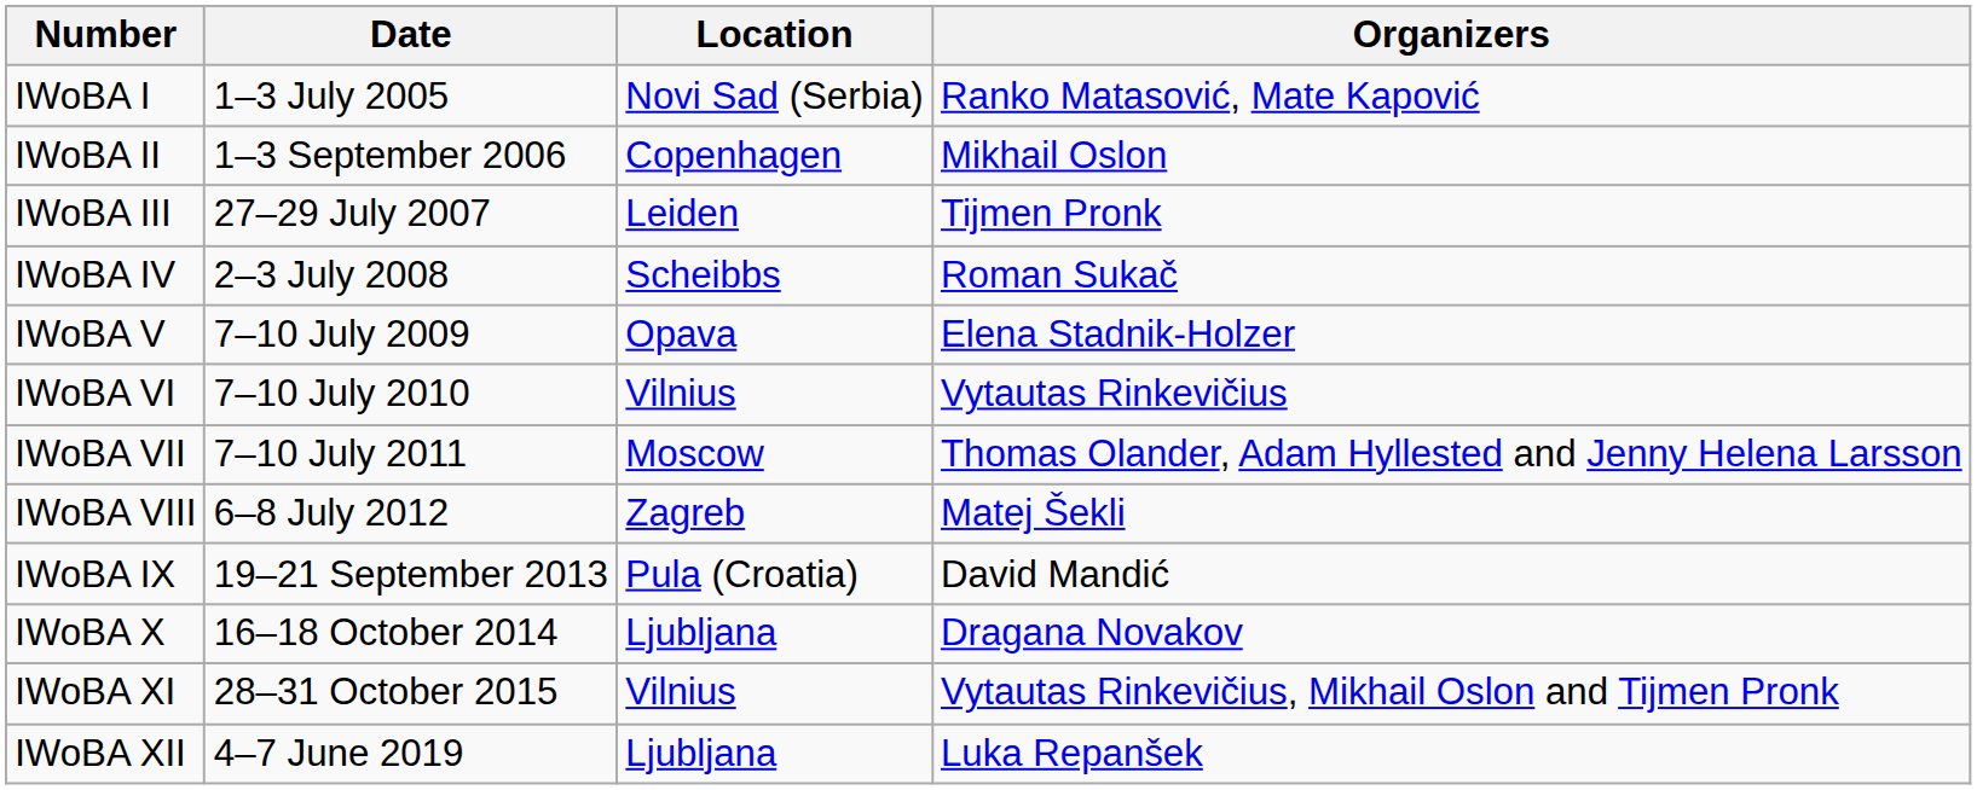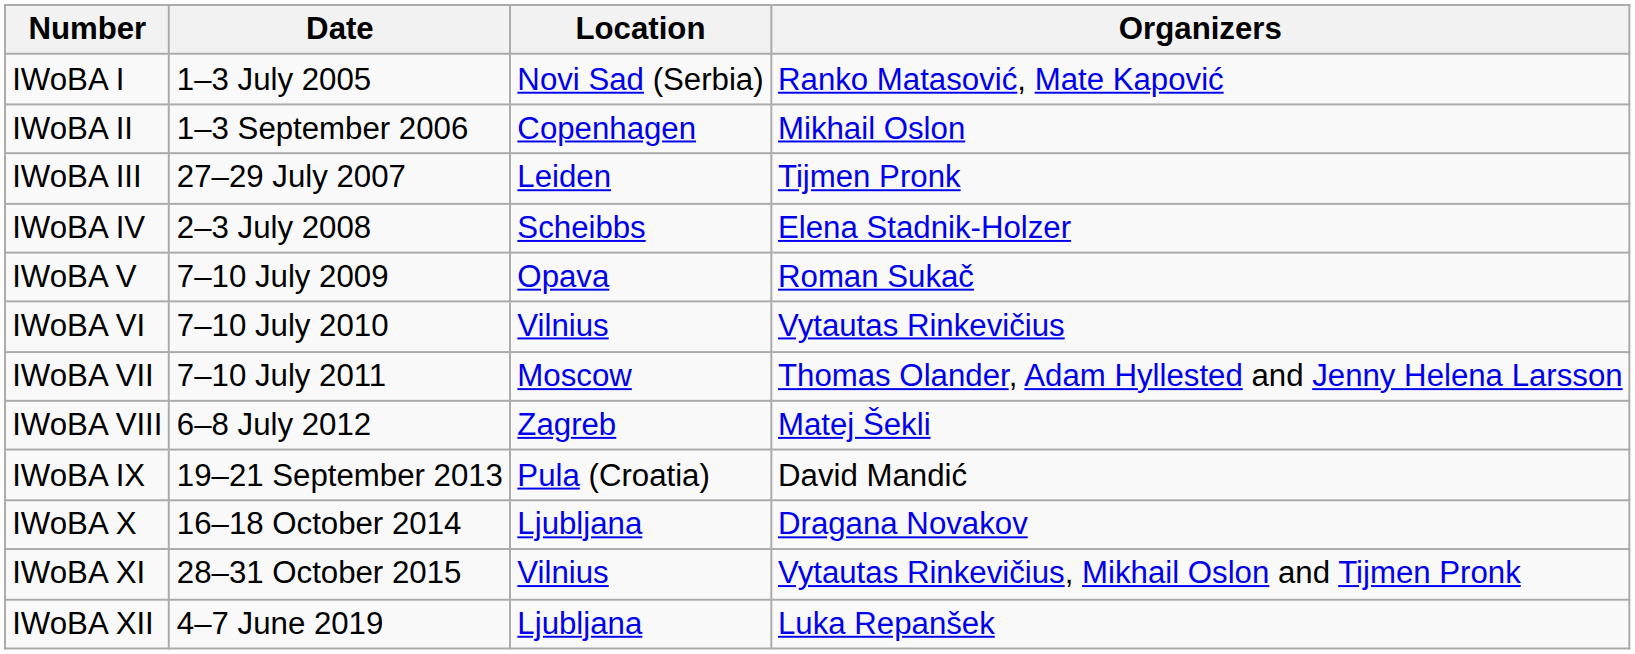IWoBA IV | Organizers: Roman Sukač -> Elena Stadnik-Holzer
IWoBA V | Organizers: Elena Stadnik-Holzer -> Roman Sukač
